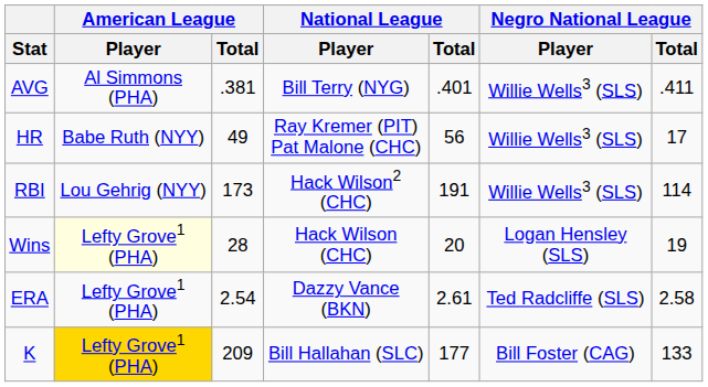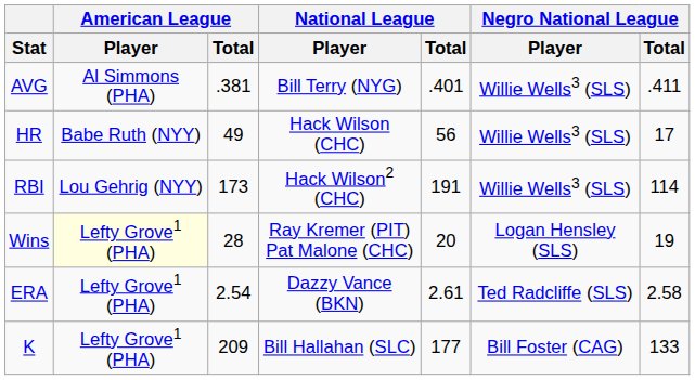HR | National League / Player: Ray Kremer (PIT) Pat Malone (CHC) -> Hack Wilson (CHC)
Wins | National League / Player: Hack Wilson (CHC) -> Ray Kremer (PIT) Pat Malone (CHC)
K | American League / Player: gold background -> no background
